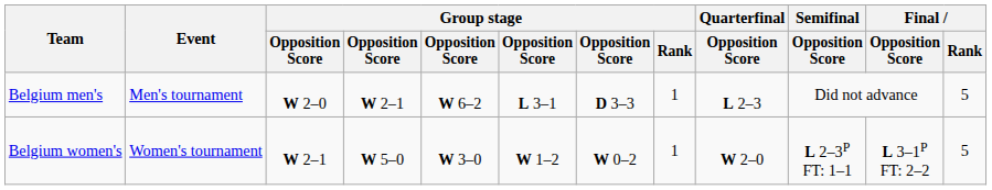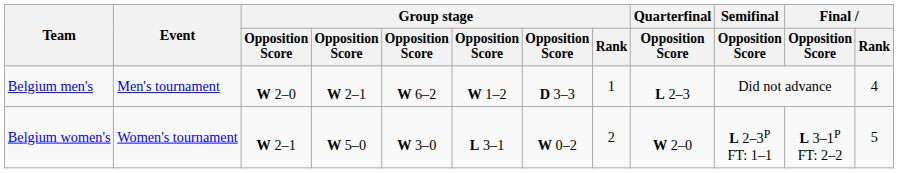Belgium men's | column 6: L 3–1 -> W 1–2
Belgium men's | Final / Rank: 5 -> 4
Belgium women's | column 6: W 1–2 -> L 3–1
Belgium women's | Group stage / Rank: 1 -> 2
